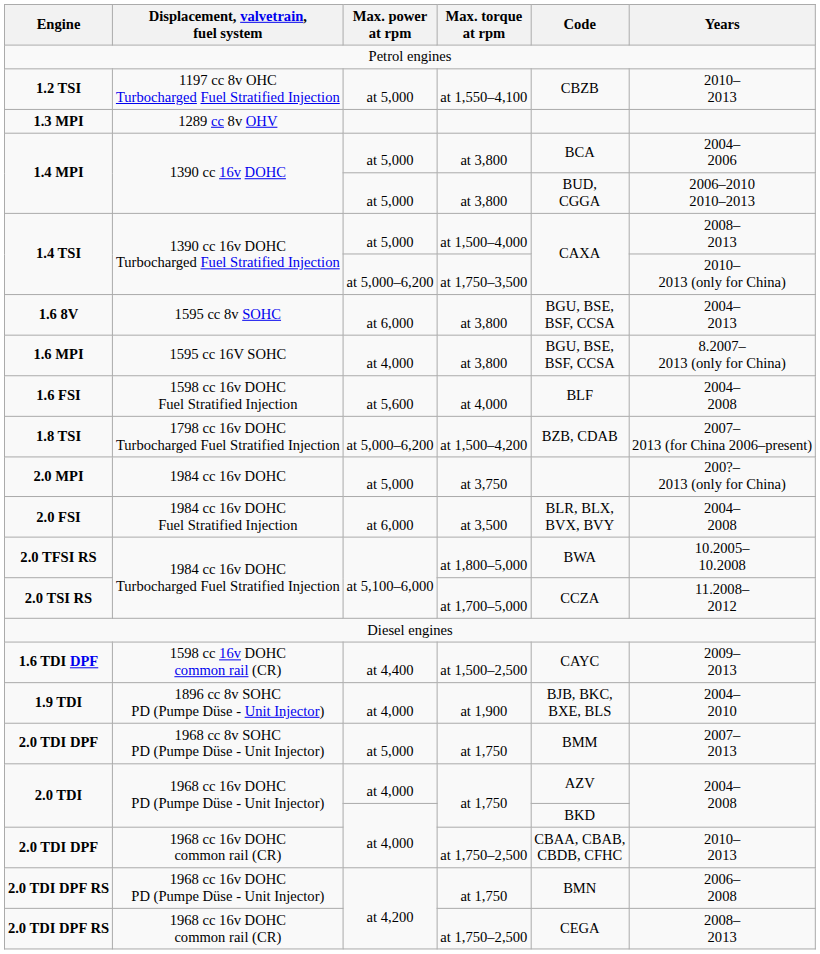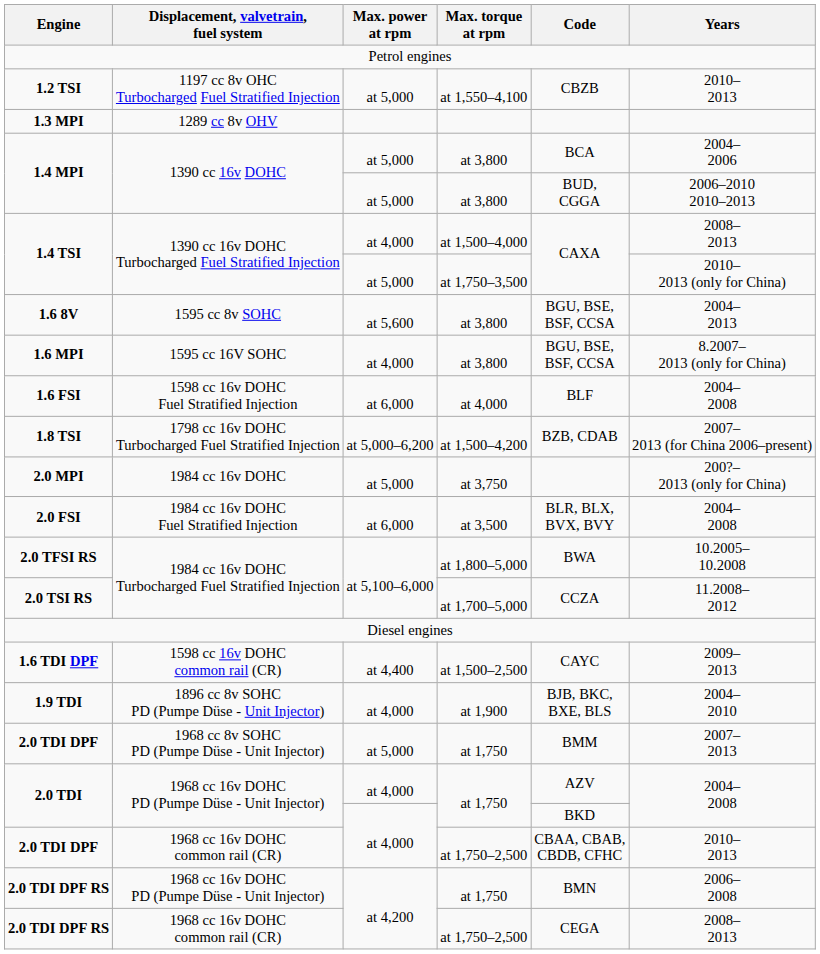1.4 TSI / at 1,500–4,000 | Max. power at rpm: at 5,000 -> at 4,000
1.4 TSI / at 1,750–3,500 | Max. power at rpm: at 5,000–6,200 -> at 5,000
1.6 8V | Max. power at rpm: at 6,000 -> at 5,600
1.6 FSI | Max. power at rpm: at 5,600 -> at 6,000
